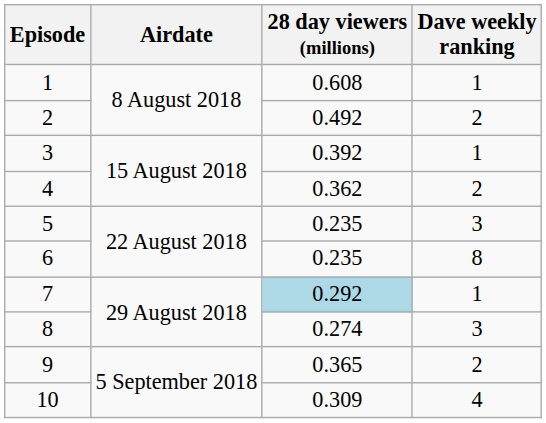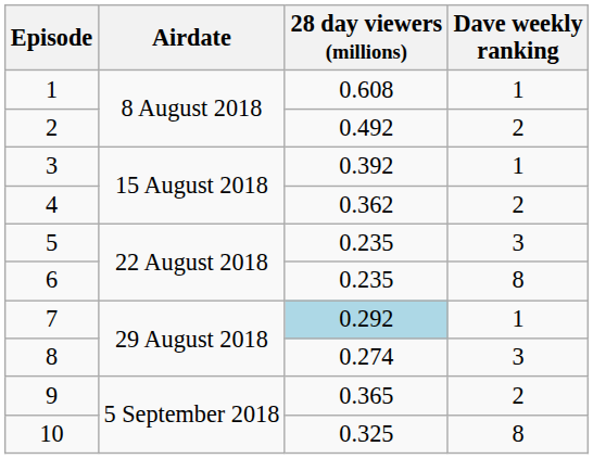10 | 28 day viewers (millions): 0.309 -> 0.325
10 | Dave weekly ranking: 4 -> 8
